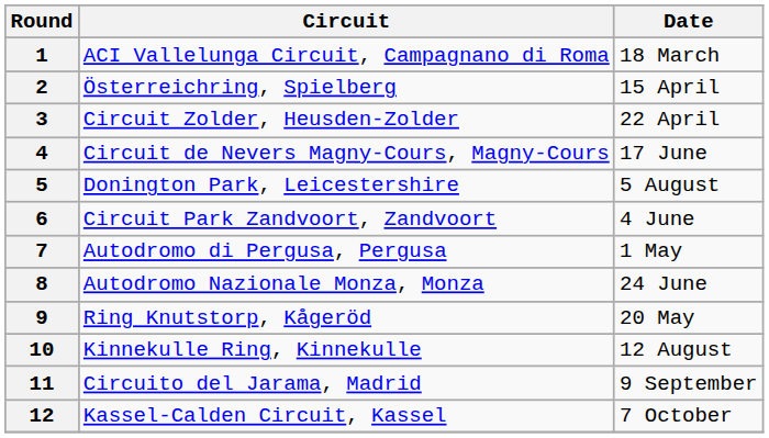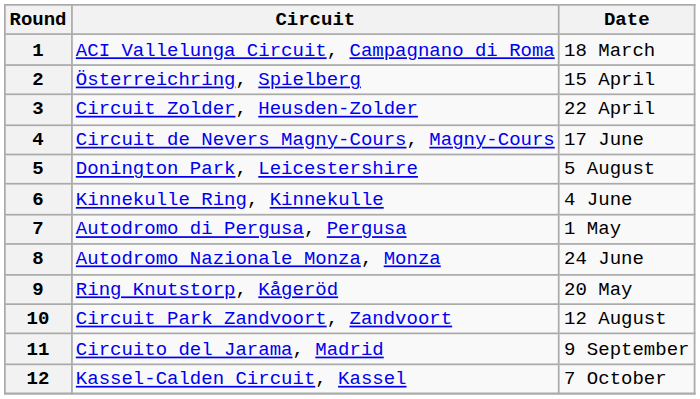6 | Circuit: Circuit Park Zandvoort, Zandvoort -> Kinnekulle Ring, Kinnekulle
10 | Circuit: Kinnekulle Ring, Kinnekulle -> Circuit Park Zandvoort, Zandvoort
